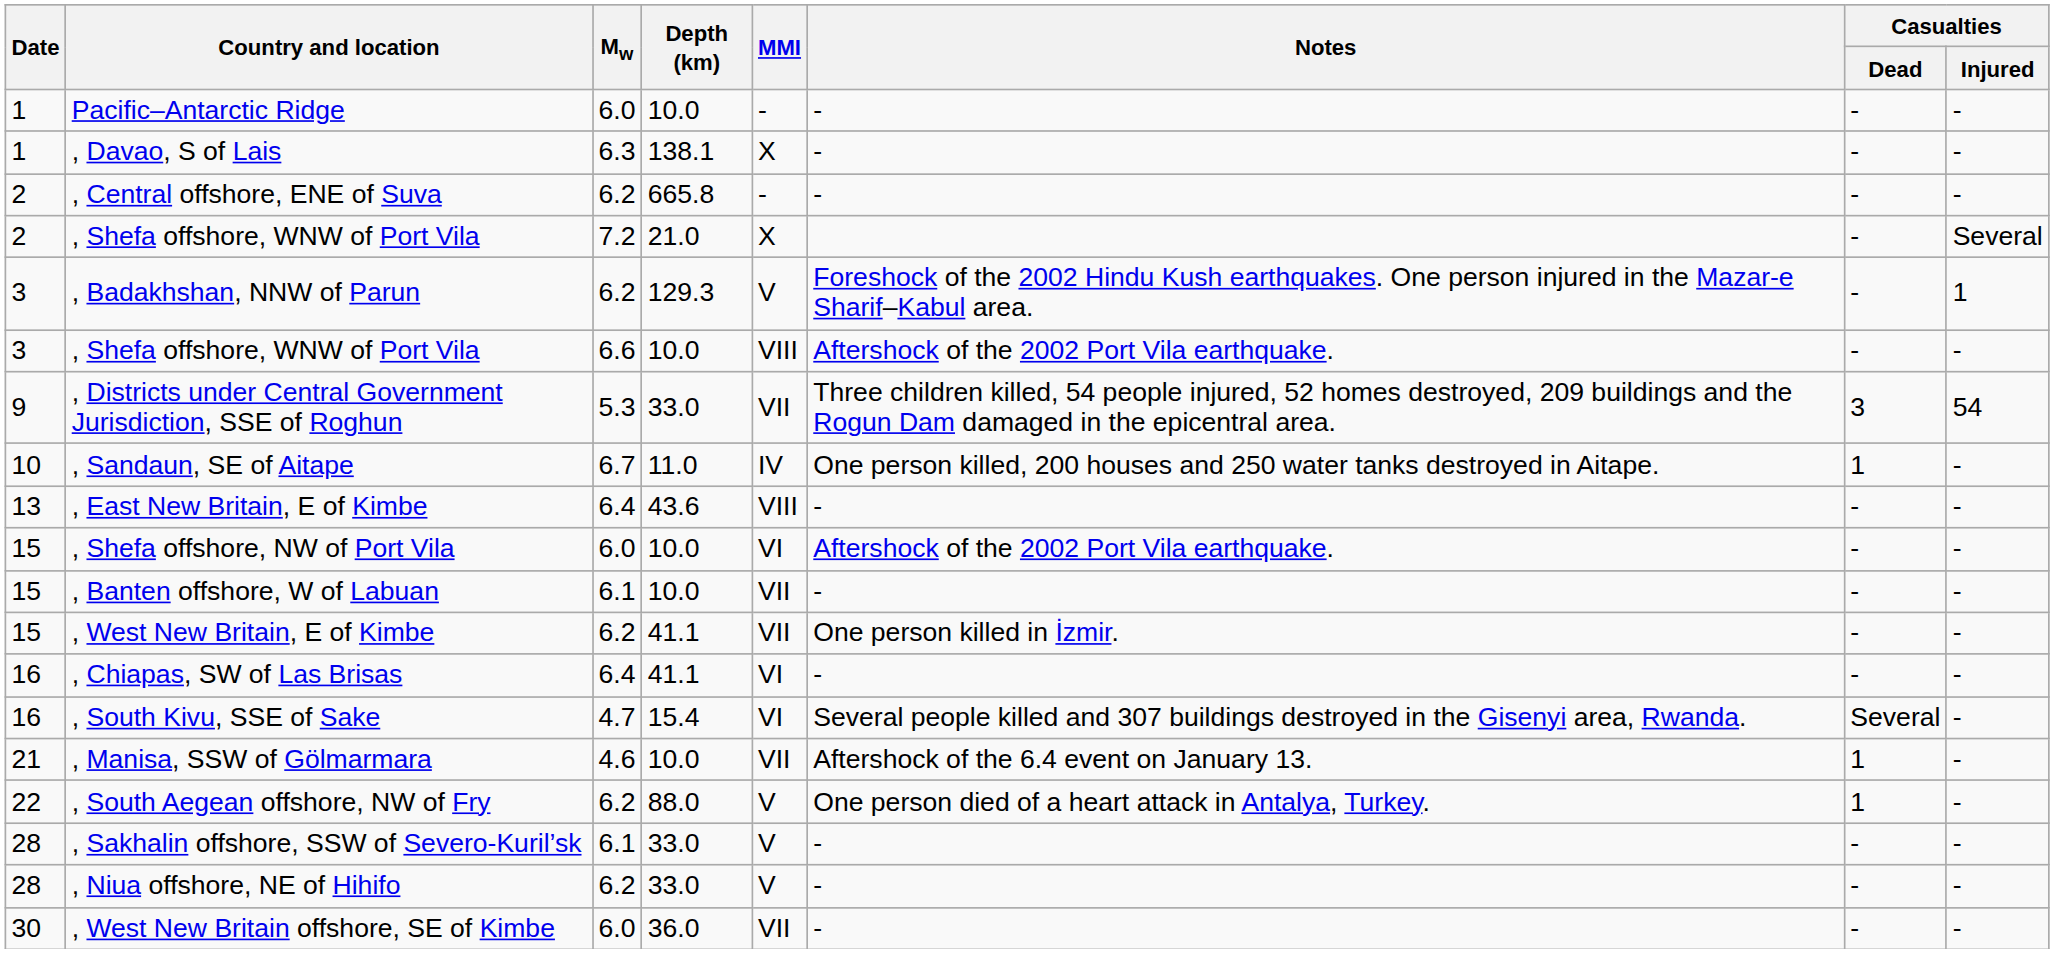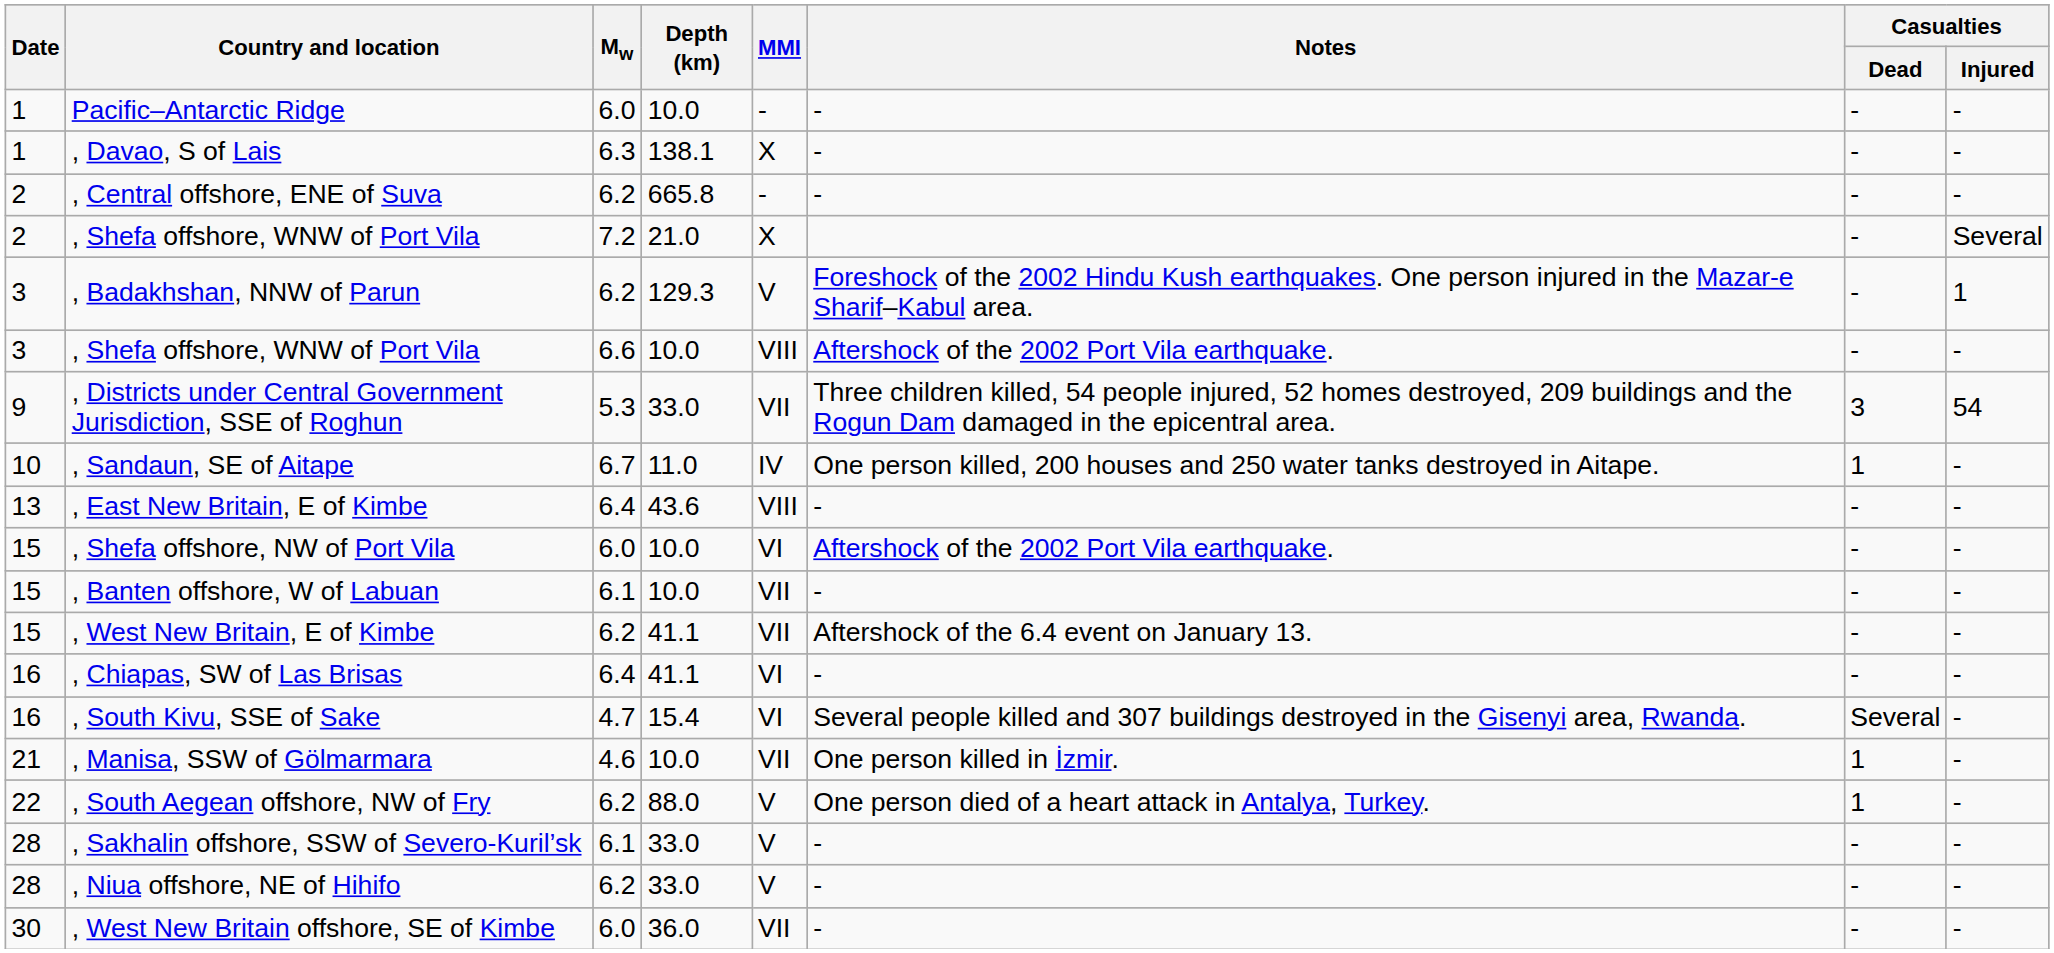, West New Britain, E of Kimbe | Notes: One person killed in İzmir. -> Aftershock of the 6.4 event on January 13.
, Manisa, SSW of Gölmarmara | Notes: Aftershock of the 6.4 event on January 13. -> One person killed in İzmir.
